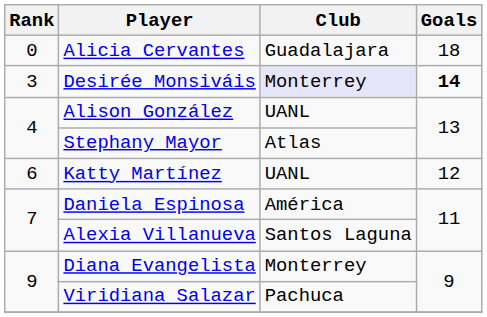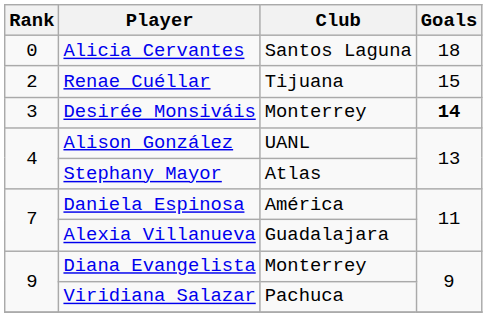Alicia Cervantes | Club: Guadalajara -> Santos Laguna
+ row: 2 | Renae Cuéllar | Tijuana | 15
Desirée Monsiváis | Club: lavender background -> no background
- row: 6 | Katty Martínez | UANL | 12
Alexia Villanueva | Club: Santos Laguna -> Guadalajara
